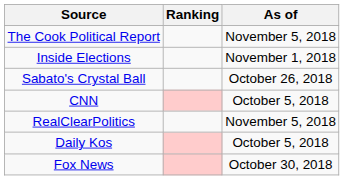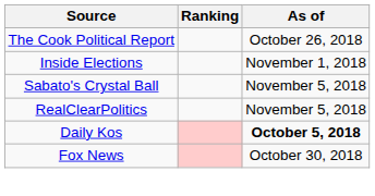The Cook Political Report | As of: November 5, 2018 -> October 26, 2018
Sabato's Crystal Ball | As of: October 26, 2018 -> November 5, 2018
- row: CNN | October 5, 2018
Daily Kos | As of: normal -> bold
